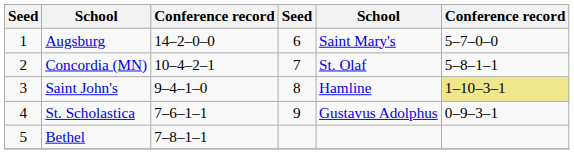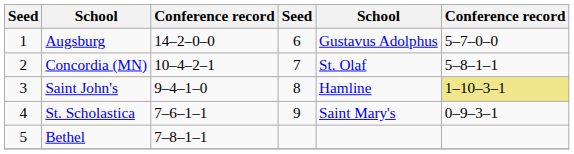Augsburg | column 5: Saint Mary's -> Gustavus Adolphus
St. Scholastica | column 5: Gustavus Adolphus -> Saint Mary's
